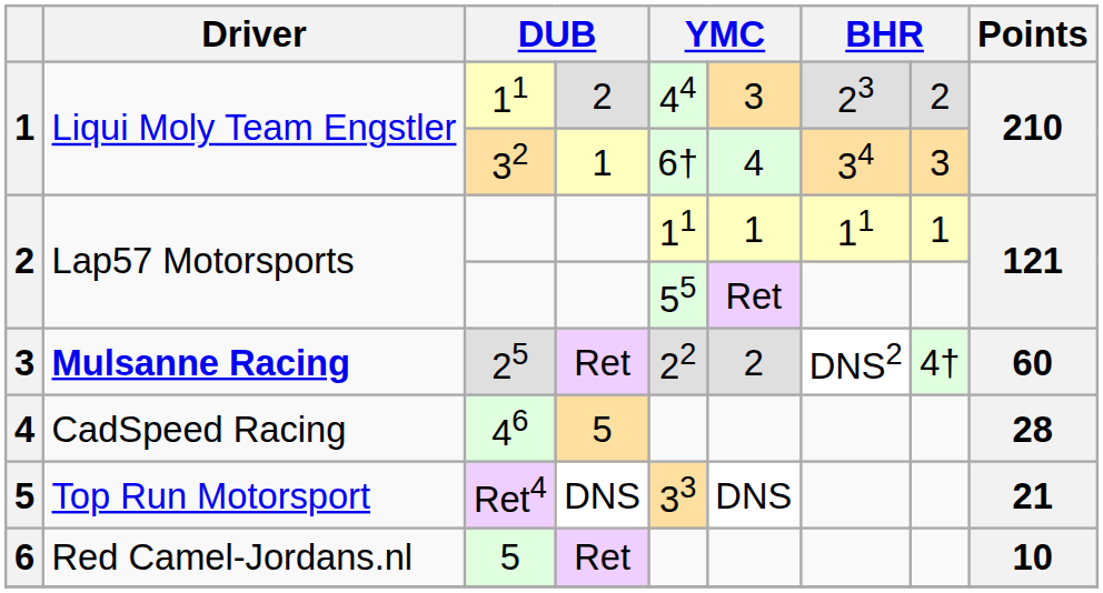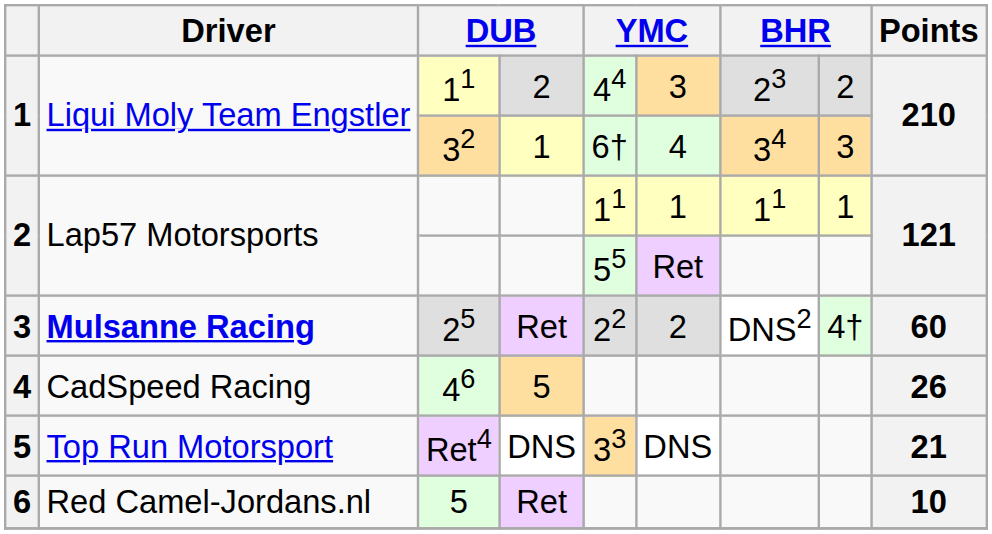46 | Points: 28 -> 26
